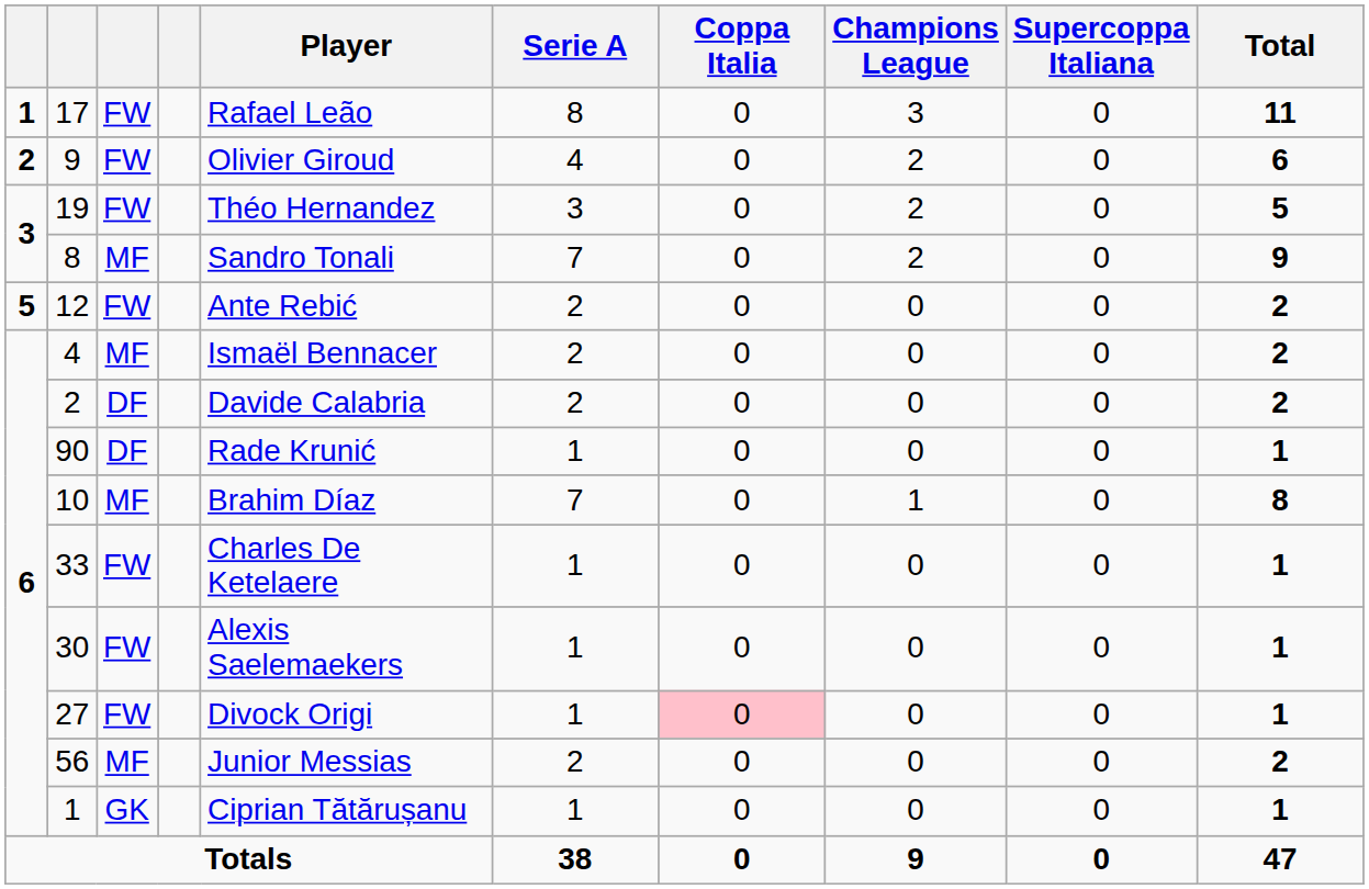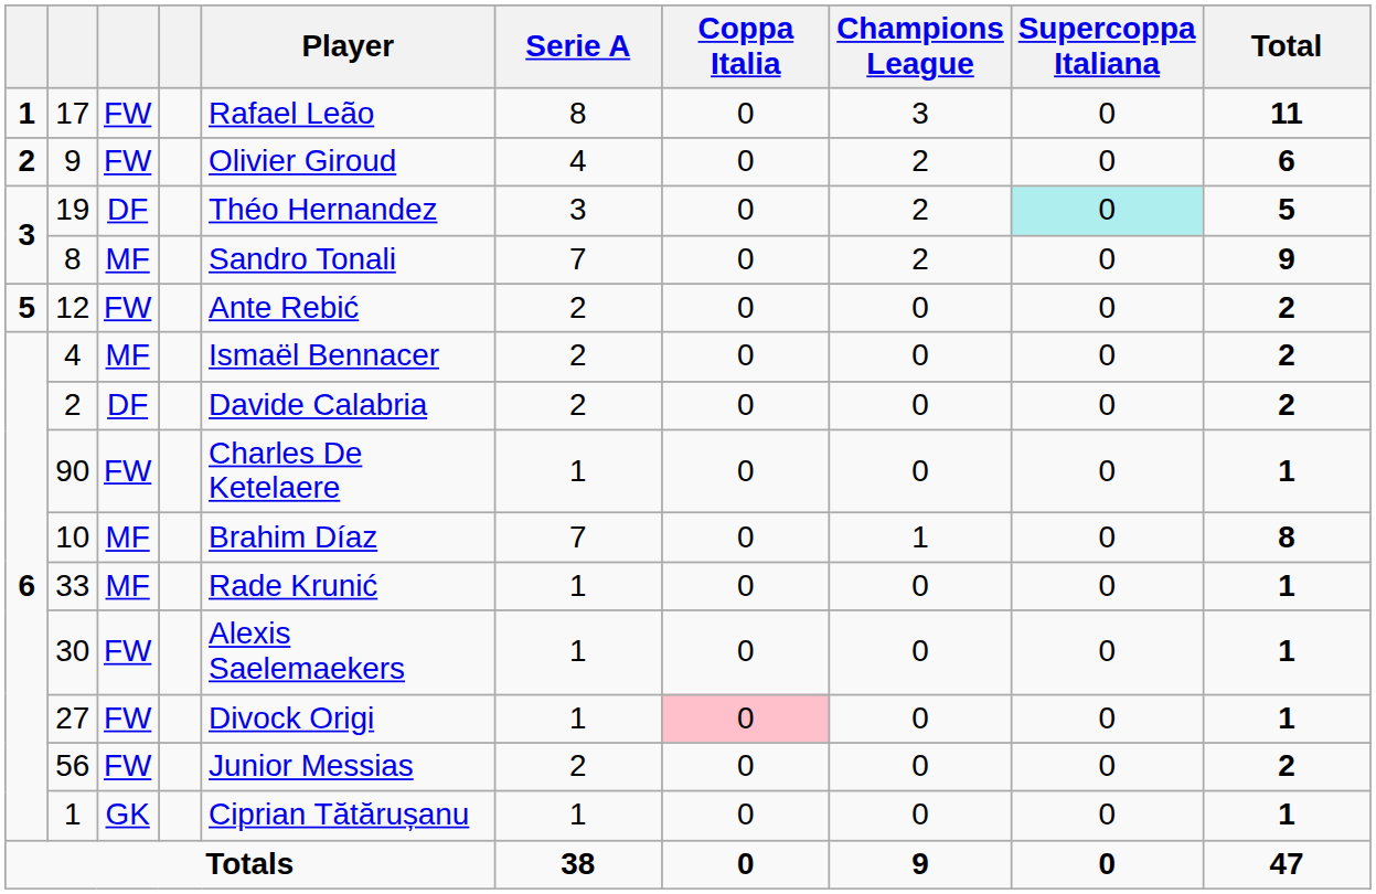19 | column 3: FW -> DF
19 | Supercoppa Italiana: no background -> paleturquoise background
90 | column 3: DF -> FW
90 | Player: Rade Krunić -> Charles De Ketelaere
33 | column 3: FW -> MF
33 | Player: Charles De Ketelaere -> Rade Krunić
56 | column 3: MF -> FW
